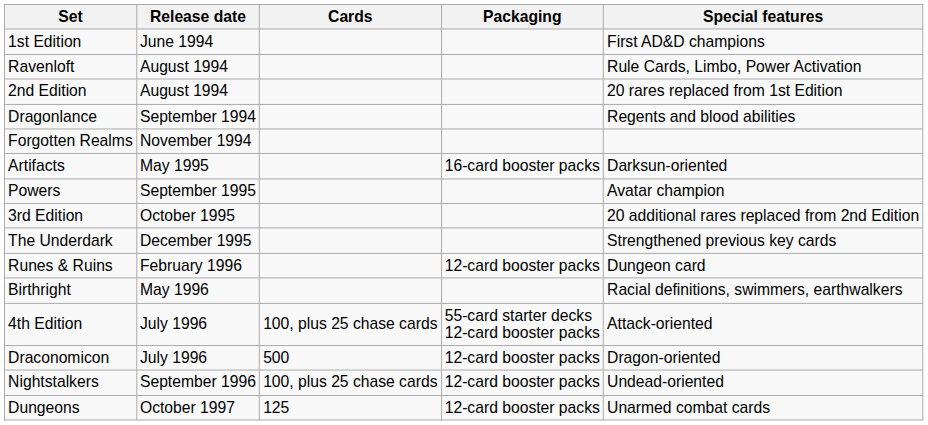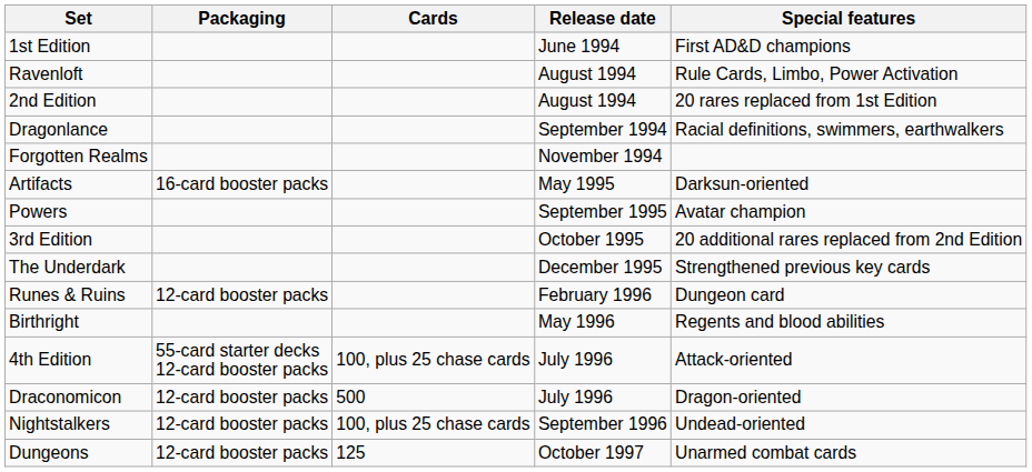columns swapped: Release date <-> Packaging
Dragonlance | Special features: Regents and blood abilities -> Racial definitions, swimmers, earthwalkers
Birthright | Special features: Racial definitions, swimmers, earthwalkers -> Regents and blood abilities
